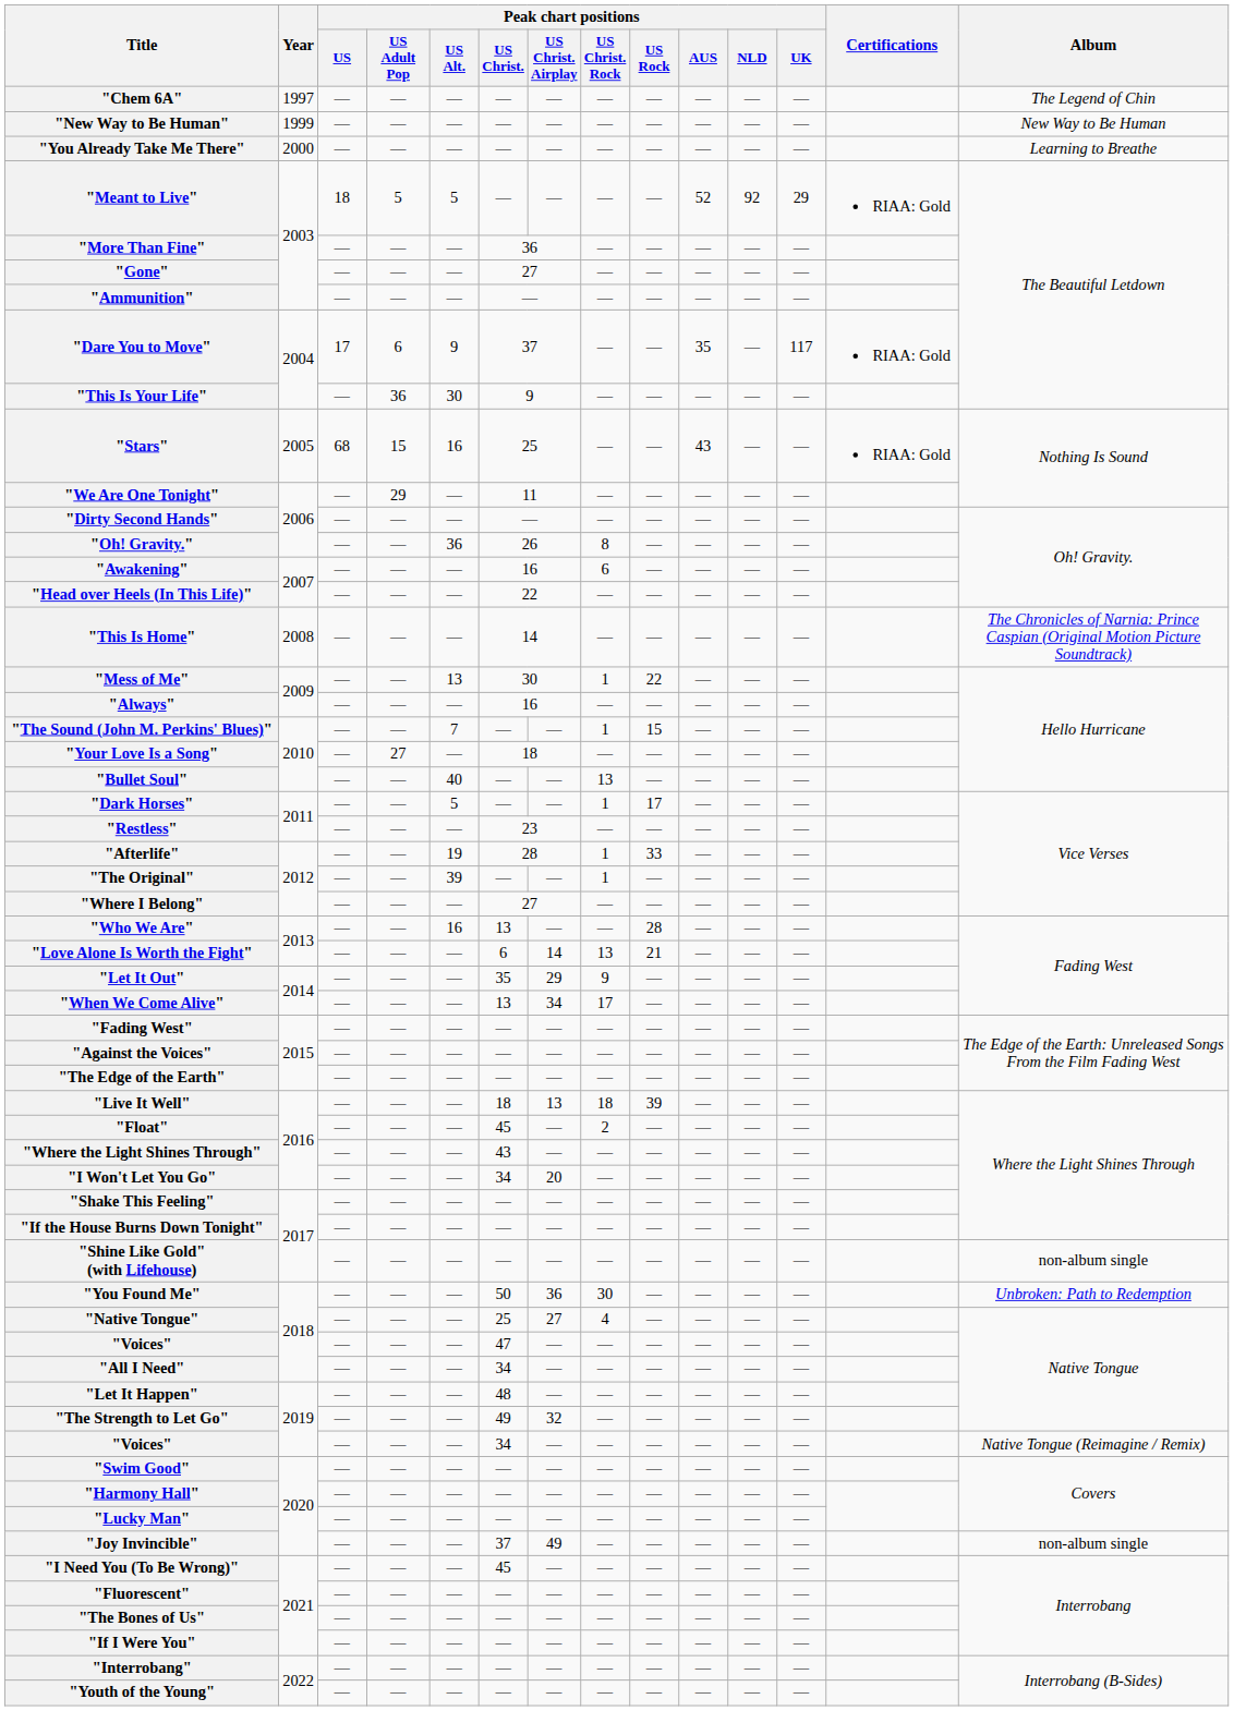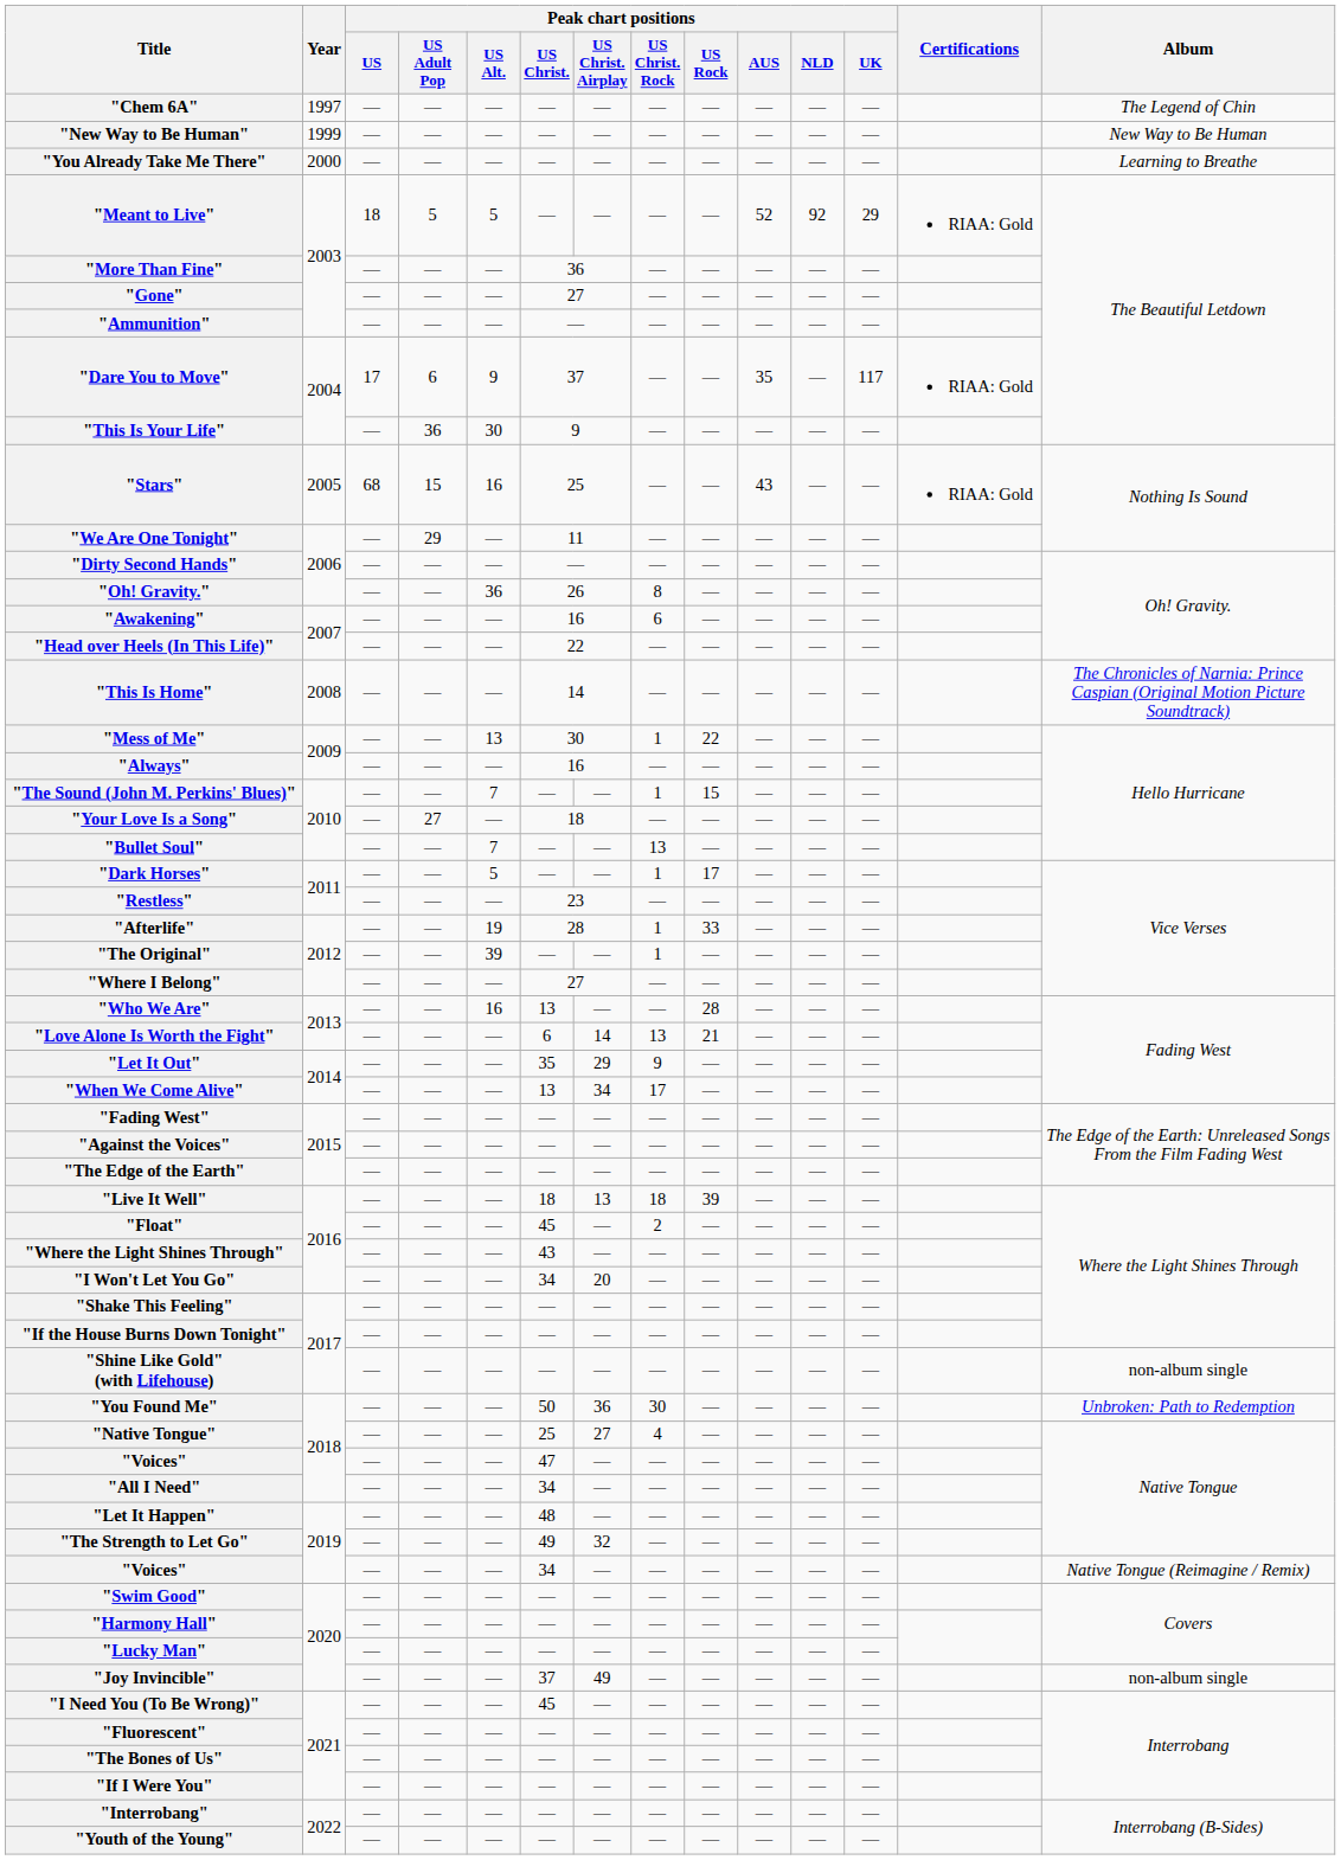"Bullet Soul" | Peak chart positions / US Alt.: 40 -> 7
